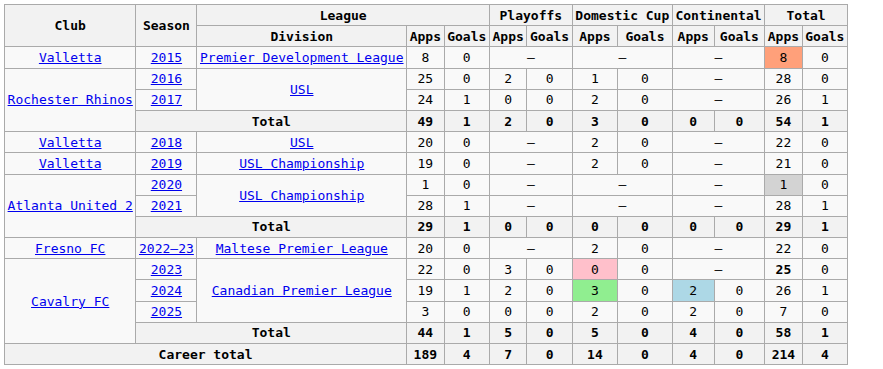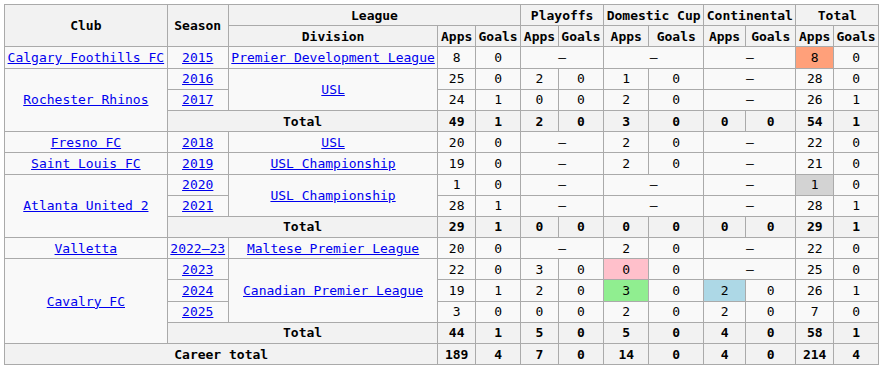2015 | Club: Valletta -> Calgary Foothills FC
2018 | Club: Valletta -> Fresno FC
2019 | Club: Valletta -> Saint Louis FC
2022–23 | Club: Fresno FC -> Valletta
2023 | Total / Apps: bold -> normal
